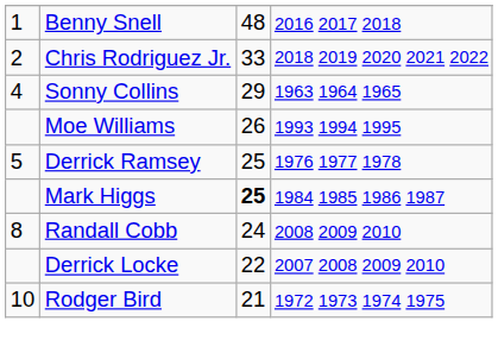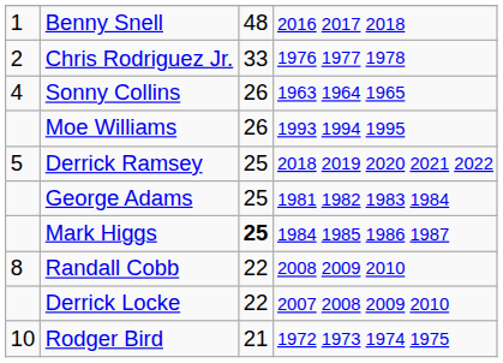Chris Rodriguez Jr. | column 4: 2018 2019 2020 2021 2022 -> 1976 1977 1978
Sonny Collins | column 3: 29 -> 26
Derrick Ramsey | column 4: 1976 1977 1978 -> 2018 2019 2020 2021 2022
+ row: George Adams | 25 | 1981 1982 1983 1984
Randall Cobb | column 3: 24 -> 22
